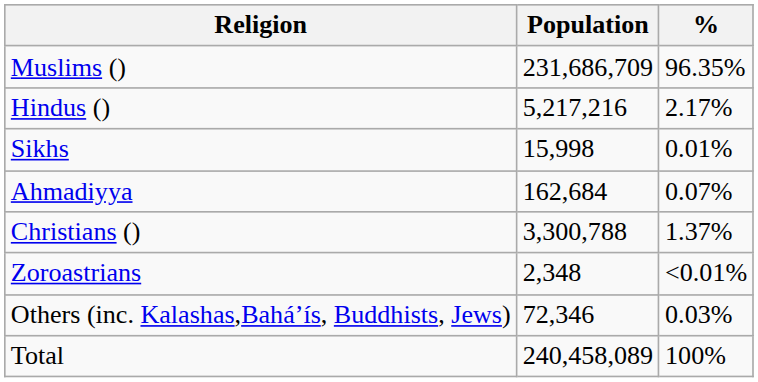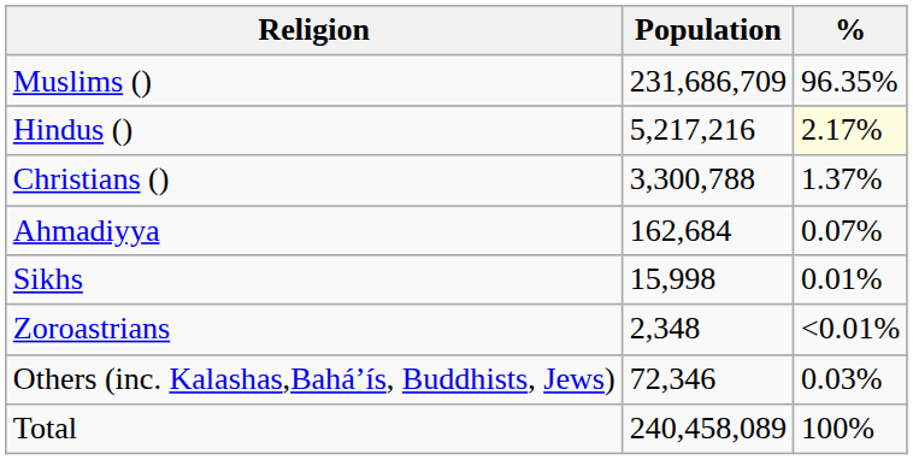Hindus () | %: no background -> lightyellow background
rows swapped: Christians () <-> Sikhs
